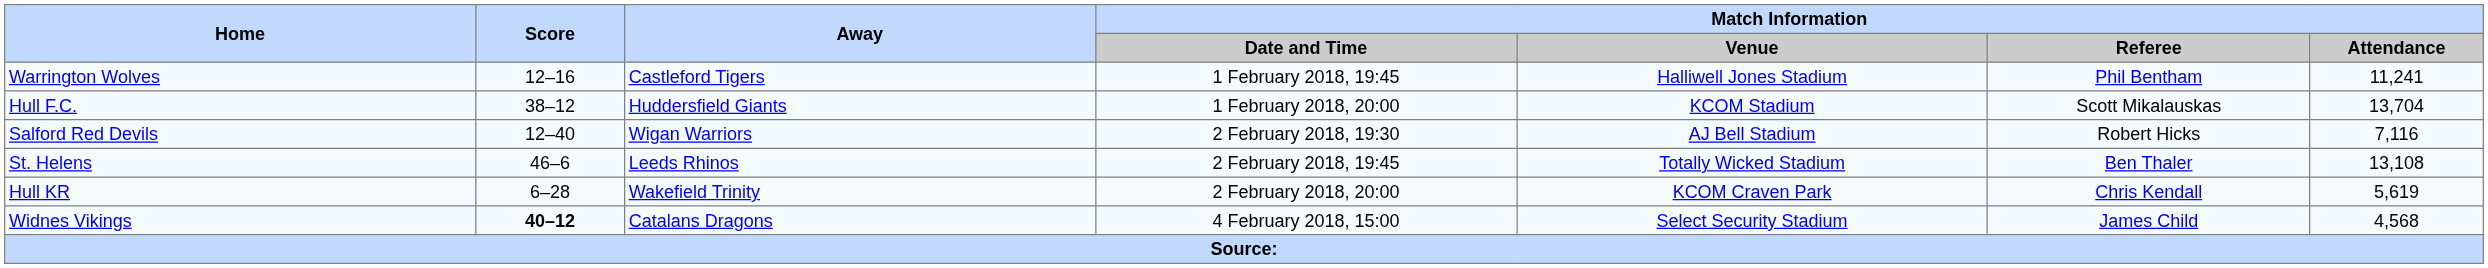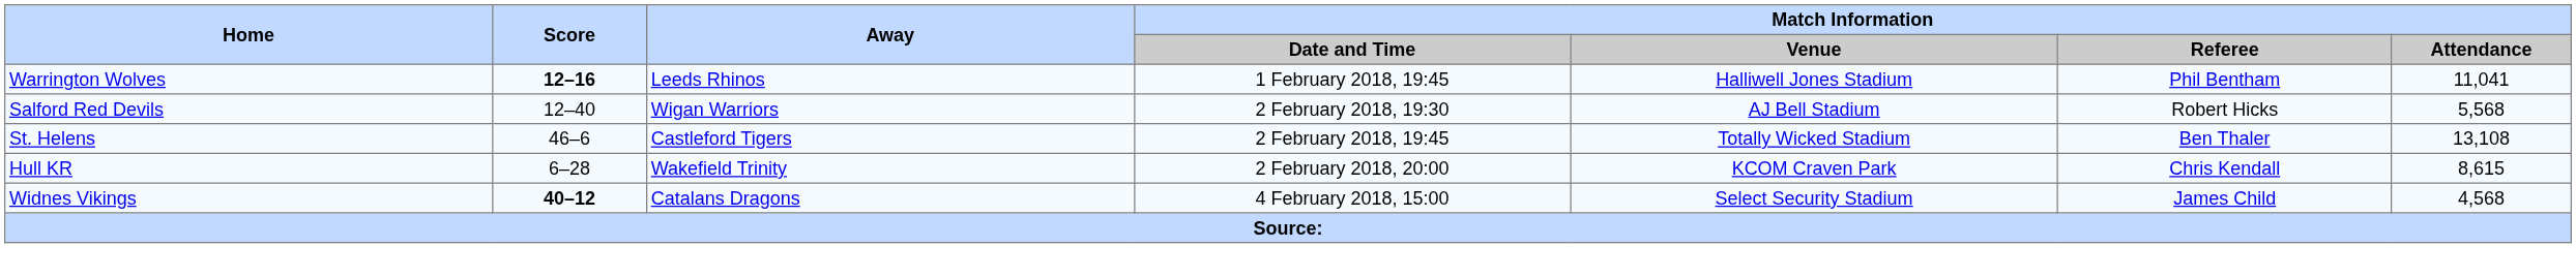Warrington Wolves | Score: normal -> bold
Warrington Wolves | Away: Castleford Tigers -> Leeds Rhinos
Warrington Wolves | Match Information / Attendance: 11,241 -> 11,041
- row: Hull F.C. | 38–12 | Huddersfield Giants | 1 February 2018, 20:00 | KCOM Stadium | Scott Mikalauskas | 13,704
Salford Red Devils | Match Information / Attendance: 7,116 -> 5,568
St. Helens | Away: Leeds Rhinos -> Castleford Tigers
Hull KR | Match Information / Attendance: 5,619 -> 8,615
